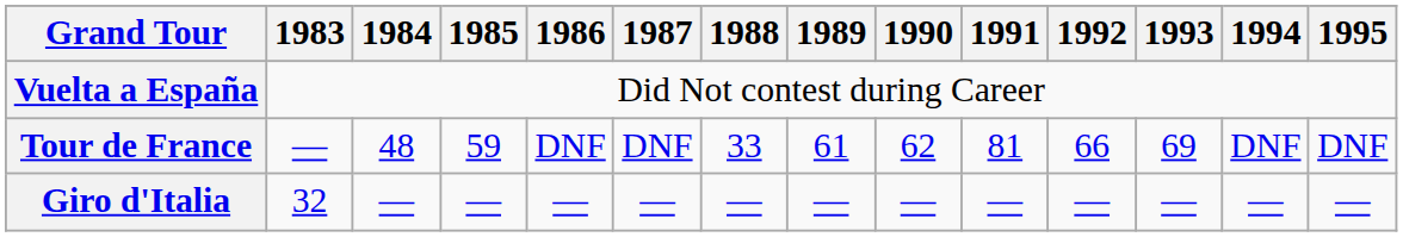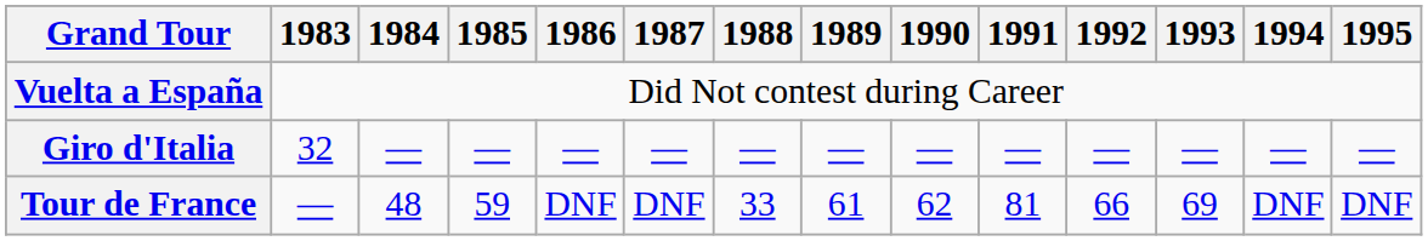rows swapped: Giro d'Italia <-> Tour de France
